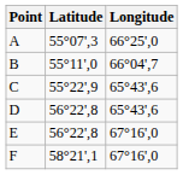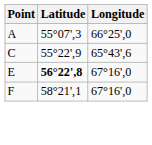- row: B | 55°11',0 | 66°04',7
- row: D | 56°22',8 | 65°43',6
E | Latitude: normal -> bold
